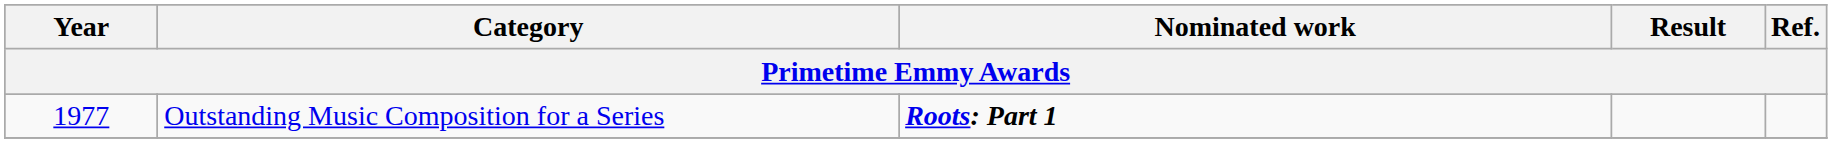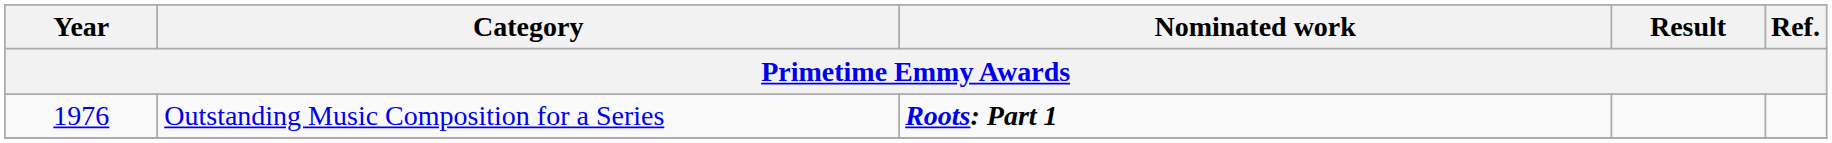Outstanding Music Composition for a Series | Year: 1977 -> 1976
